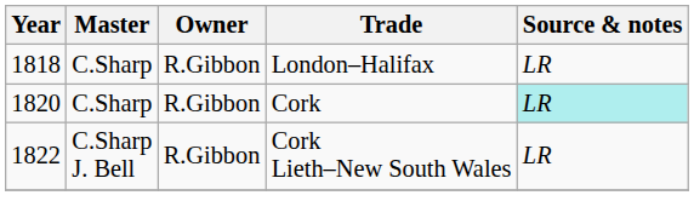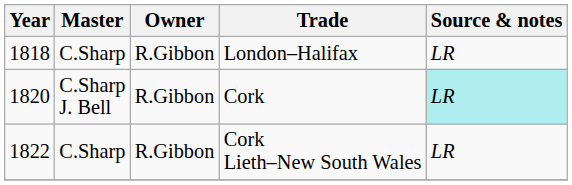Cork | Master: C.Sharp -> C.Sharp J. Bell
Cork Lieth–New South Wales | Master: C.Sharp J. Bell -> C.Sharp
